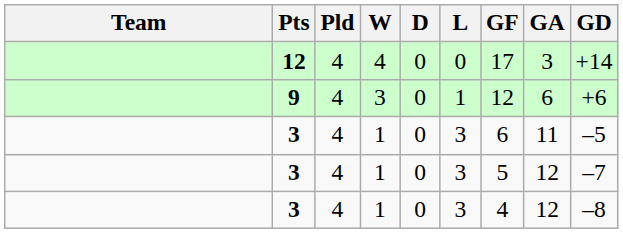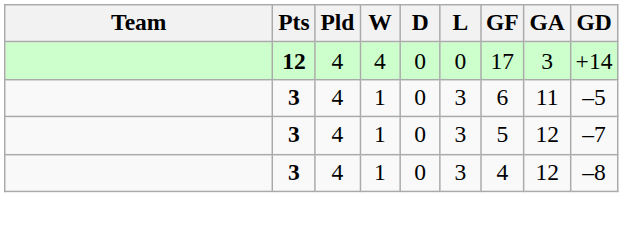- row: 9 | 4 | 3 | 0 | 1 | 12 | 6 | +6
